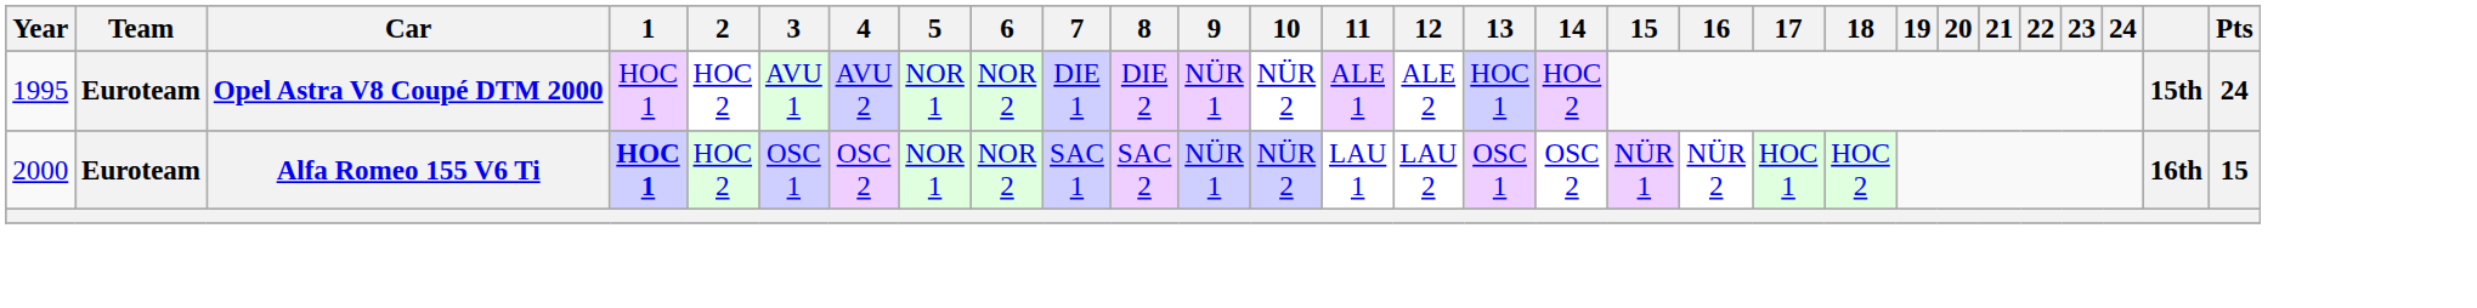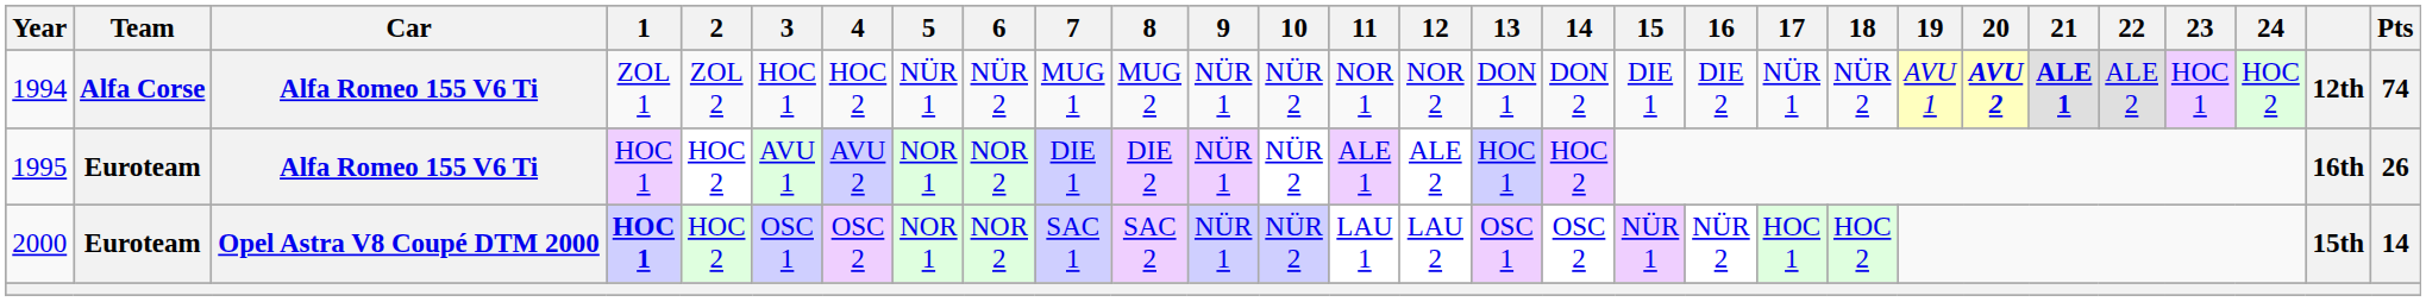+ row: 1994 | Alfa Corse | Alfa Romeo 155 V6 Ti | ZOL 1 | ZOL 2 | HOC 1 | HOC 2 | NÜR 1 | NÜR 2 | MUG 1 | MUG 2 | NÜR 1 | NÜR 2 | NOR 1 | NOR 2 | DON 1 | DON 2 | DIE 1 | DIE 2 | NÜR 1 | NÜR 2 | AVU 1 | AVU 2 | ALE 1 | ALE 2 | HOC 1 | HOC 2 | 12th | 74
1995 | Car: Opel Astra V8 Coupé DTM 2000 -> Alfa Romeo 155 V6 Ti
1995 | column 28: 15th -> 16th
1995 | Pts: 24 -> 26
2000 | Car: Alfa Romeo 155 V6 Ti -> Opel Astra V8 Coupé DTM 2000
2000 | column 28: 16th -> 15th
2000 | Pts: 15 -> 14
